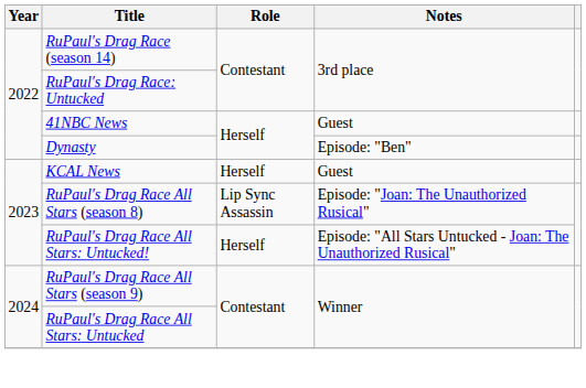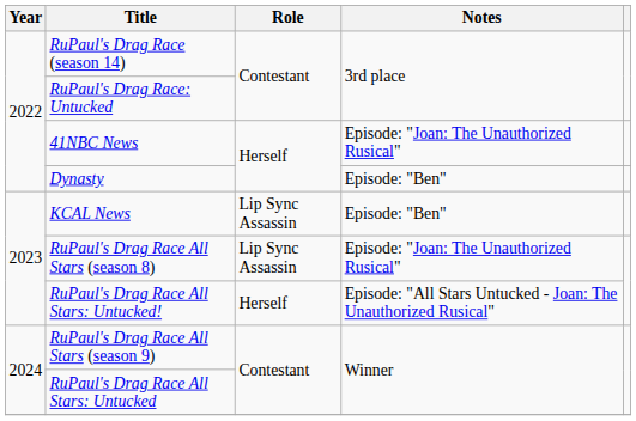41NBC News | Notes: Guest -> Episode: "Joan: The Unauthorized Rusical"
KCAL News | Role: Herself -> Lip Sync Assassin
KCAL News | Notes: Guest -> Episode: "Ben"
